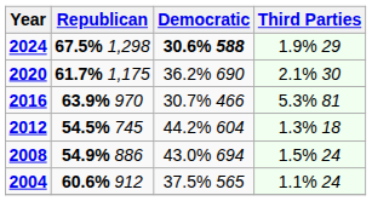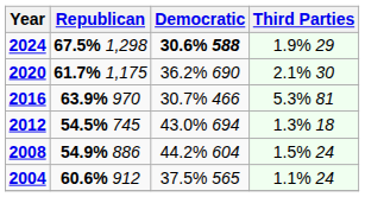2012 | Democratic: 44.2% 604 -> 43.0% 694
2008 | Democratic: 43.0% 694 -> 44.2% 604
